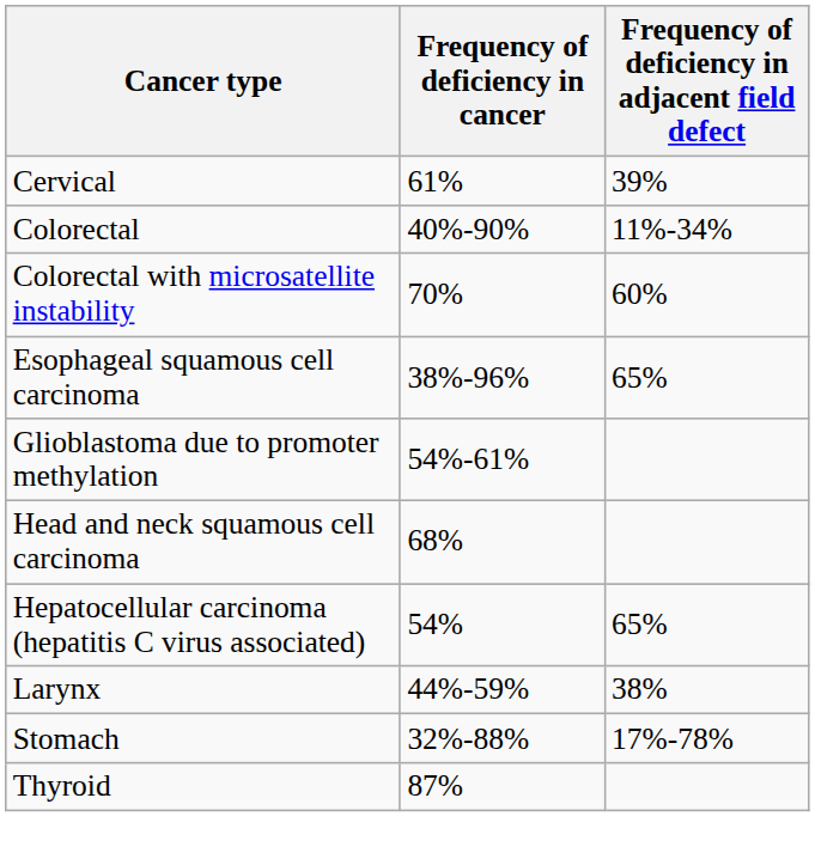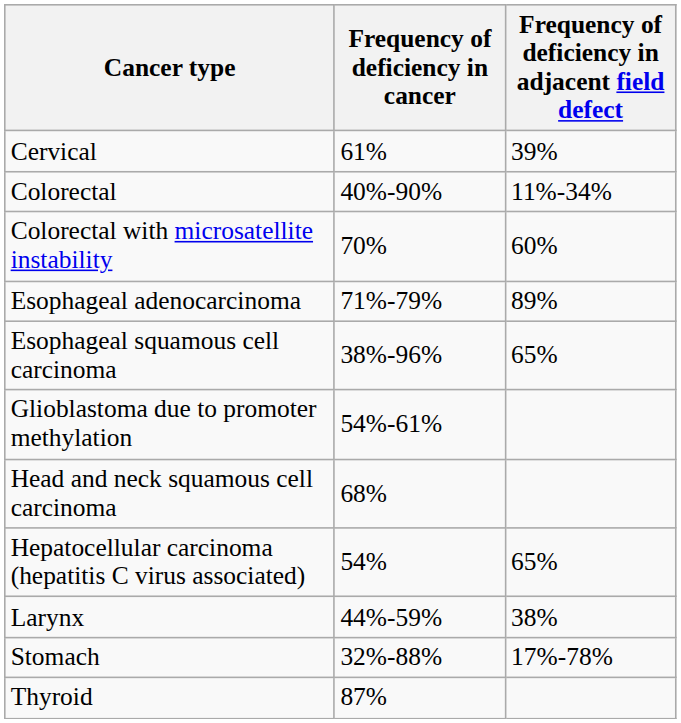+ row: Esophageal adenocarcinoma | 71%-79% | 89%
